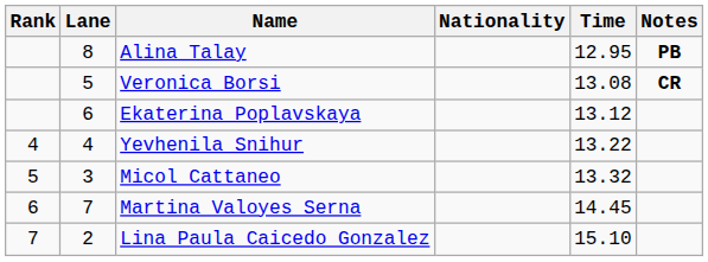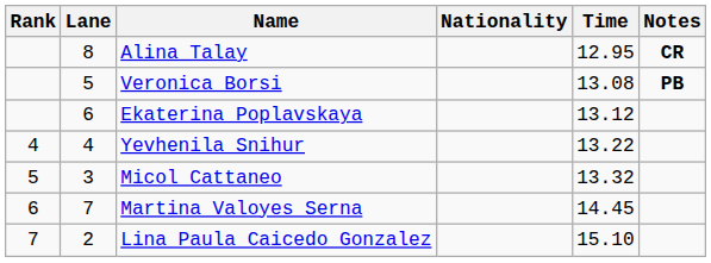Alina Talay | Notes: PB -> CR
Veronica Borsi | Notes: CR -> PB
